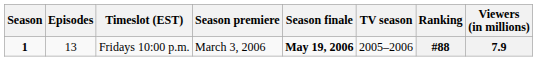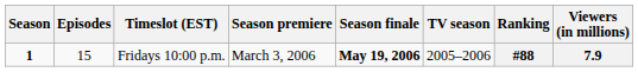Fridays 10:00 p.m. | Episodes: 13 -> 15
